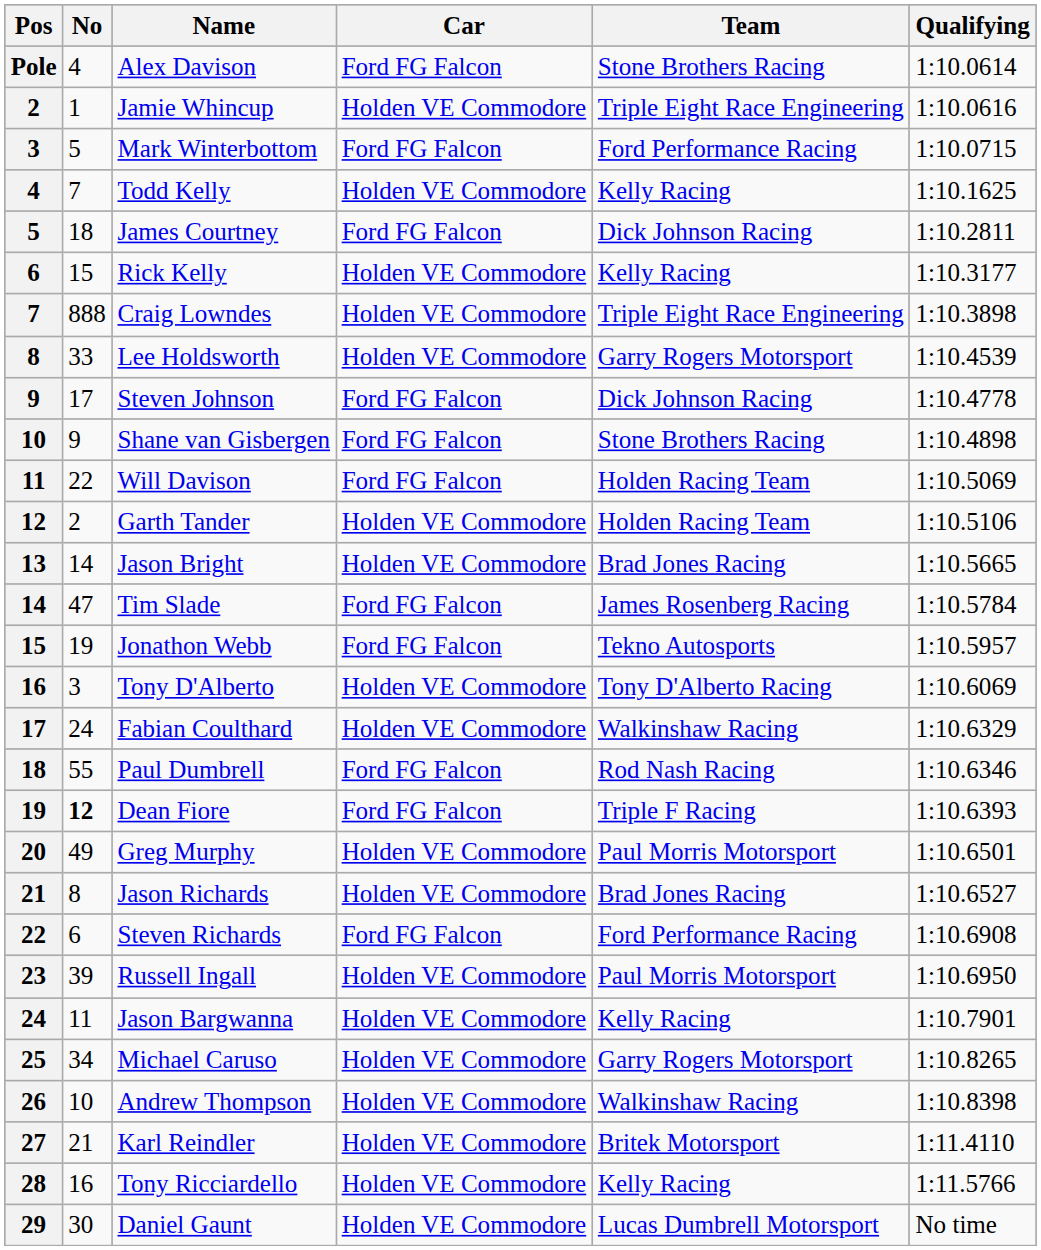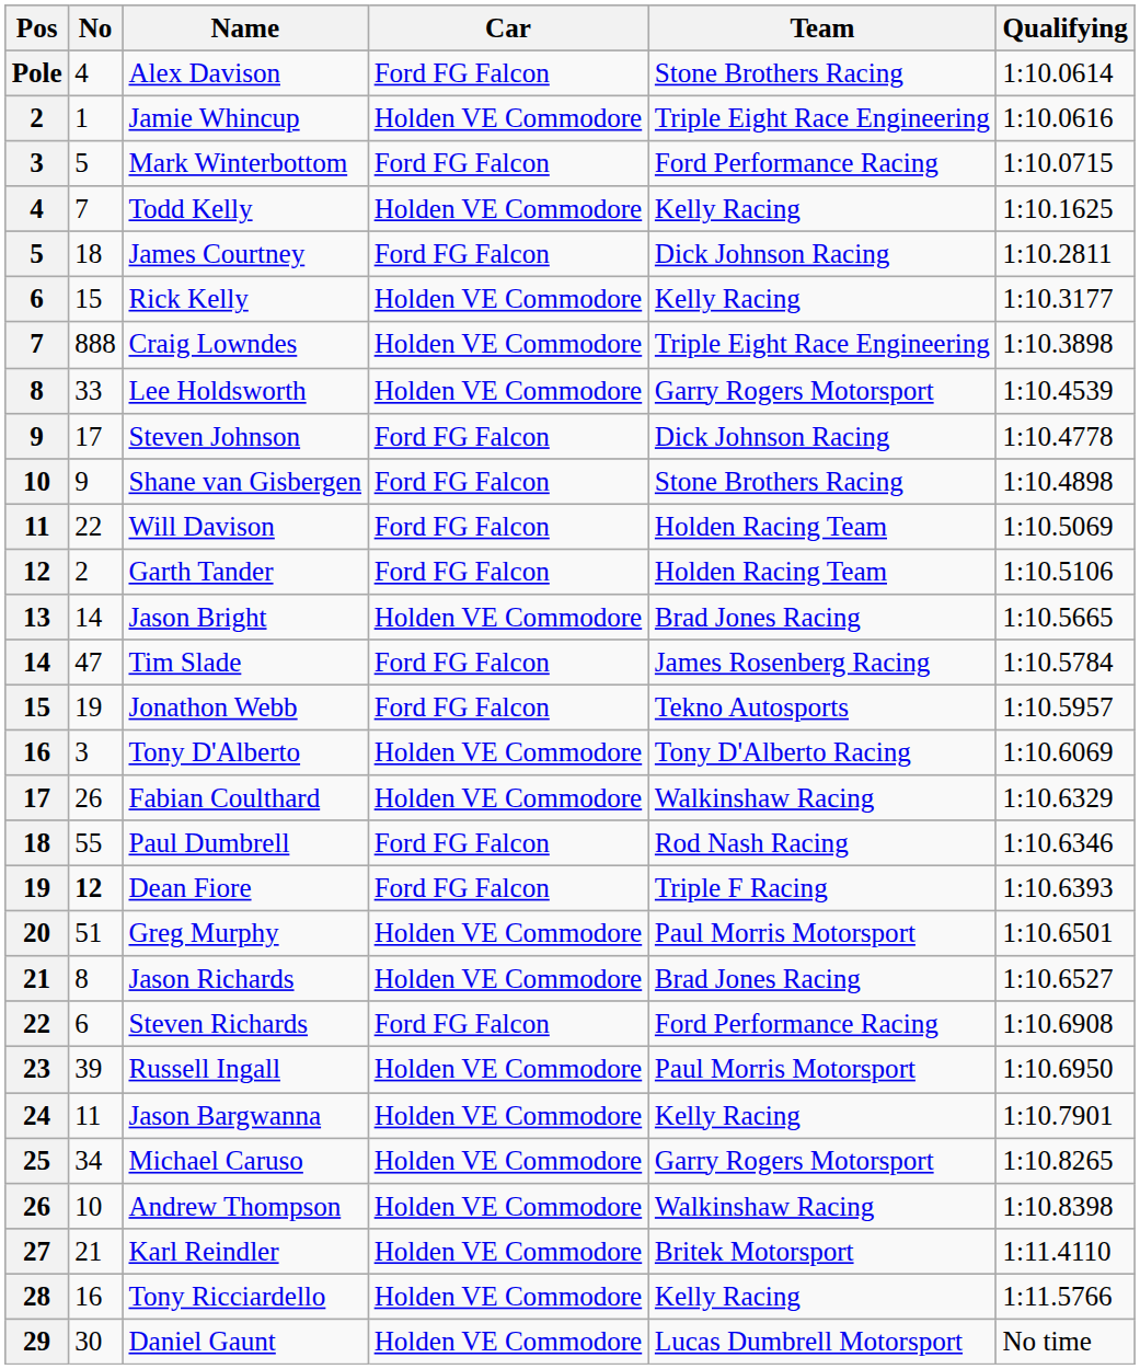Garth Tander | Car: Holden VE Commodore -> Ford FG Falcon
Fabian Coulthard | No: 24 -> 26
Greg Murphy | No: 49 -> 51
